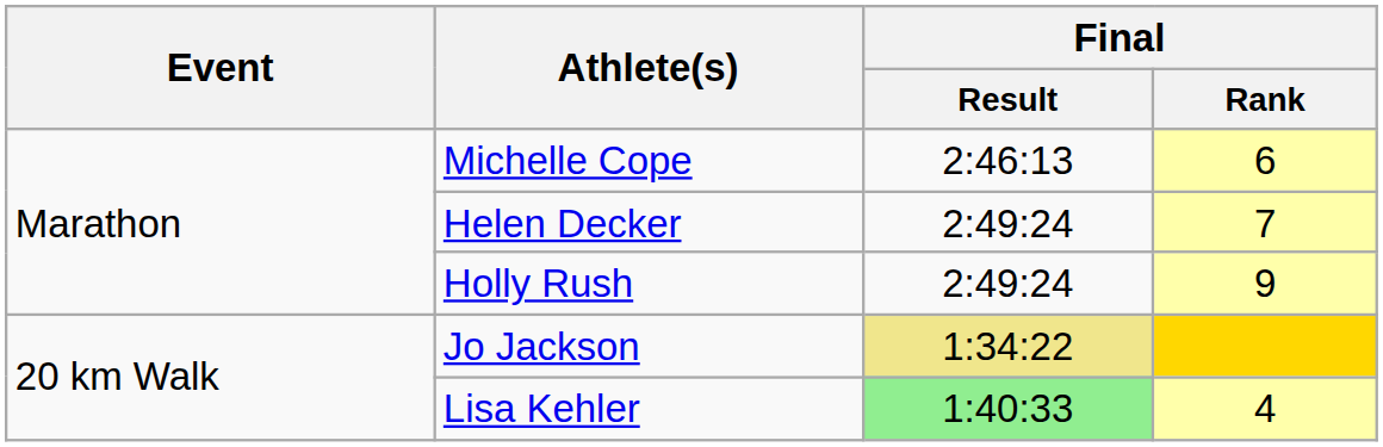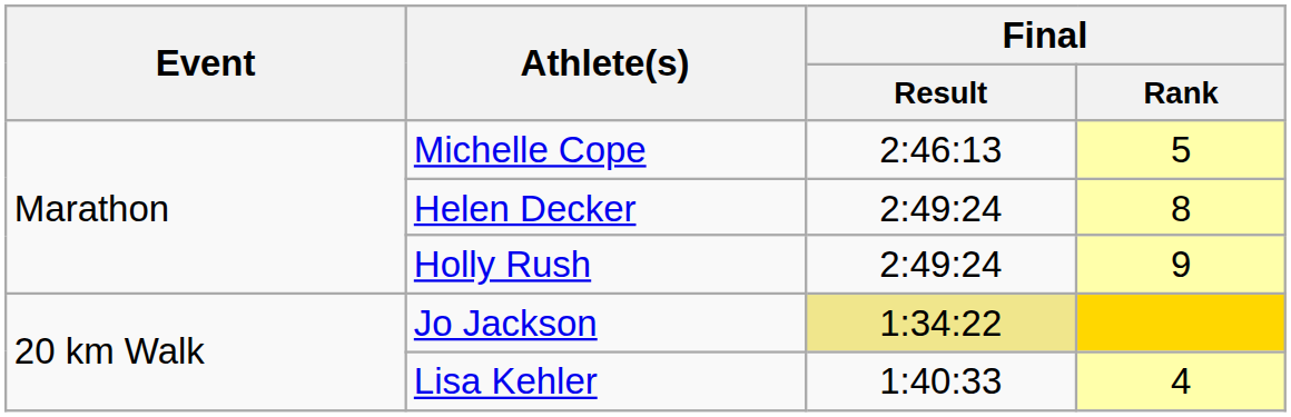Michelle Cope | Final / Rank: 6 -> 5
Helen Decker | Final / Rank: 7 -> 8
Lisa Kehler | Final / Result: lightgreen background -> no background
